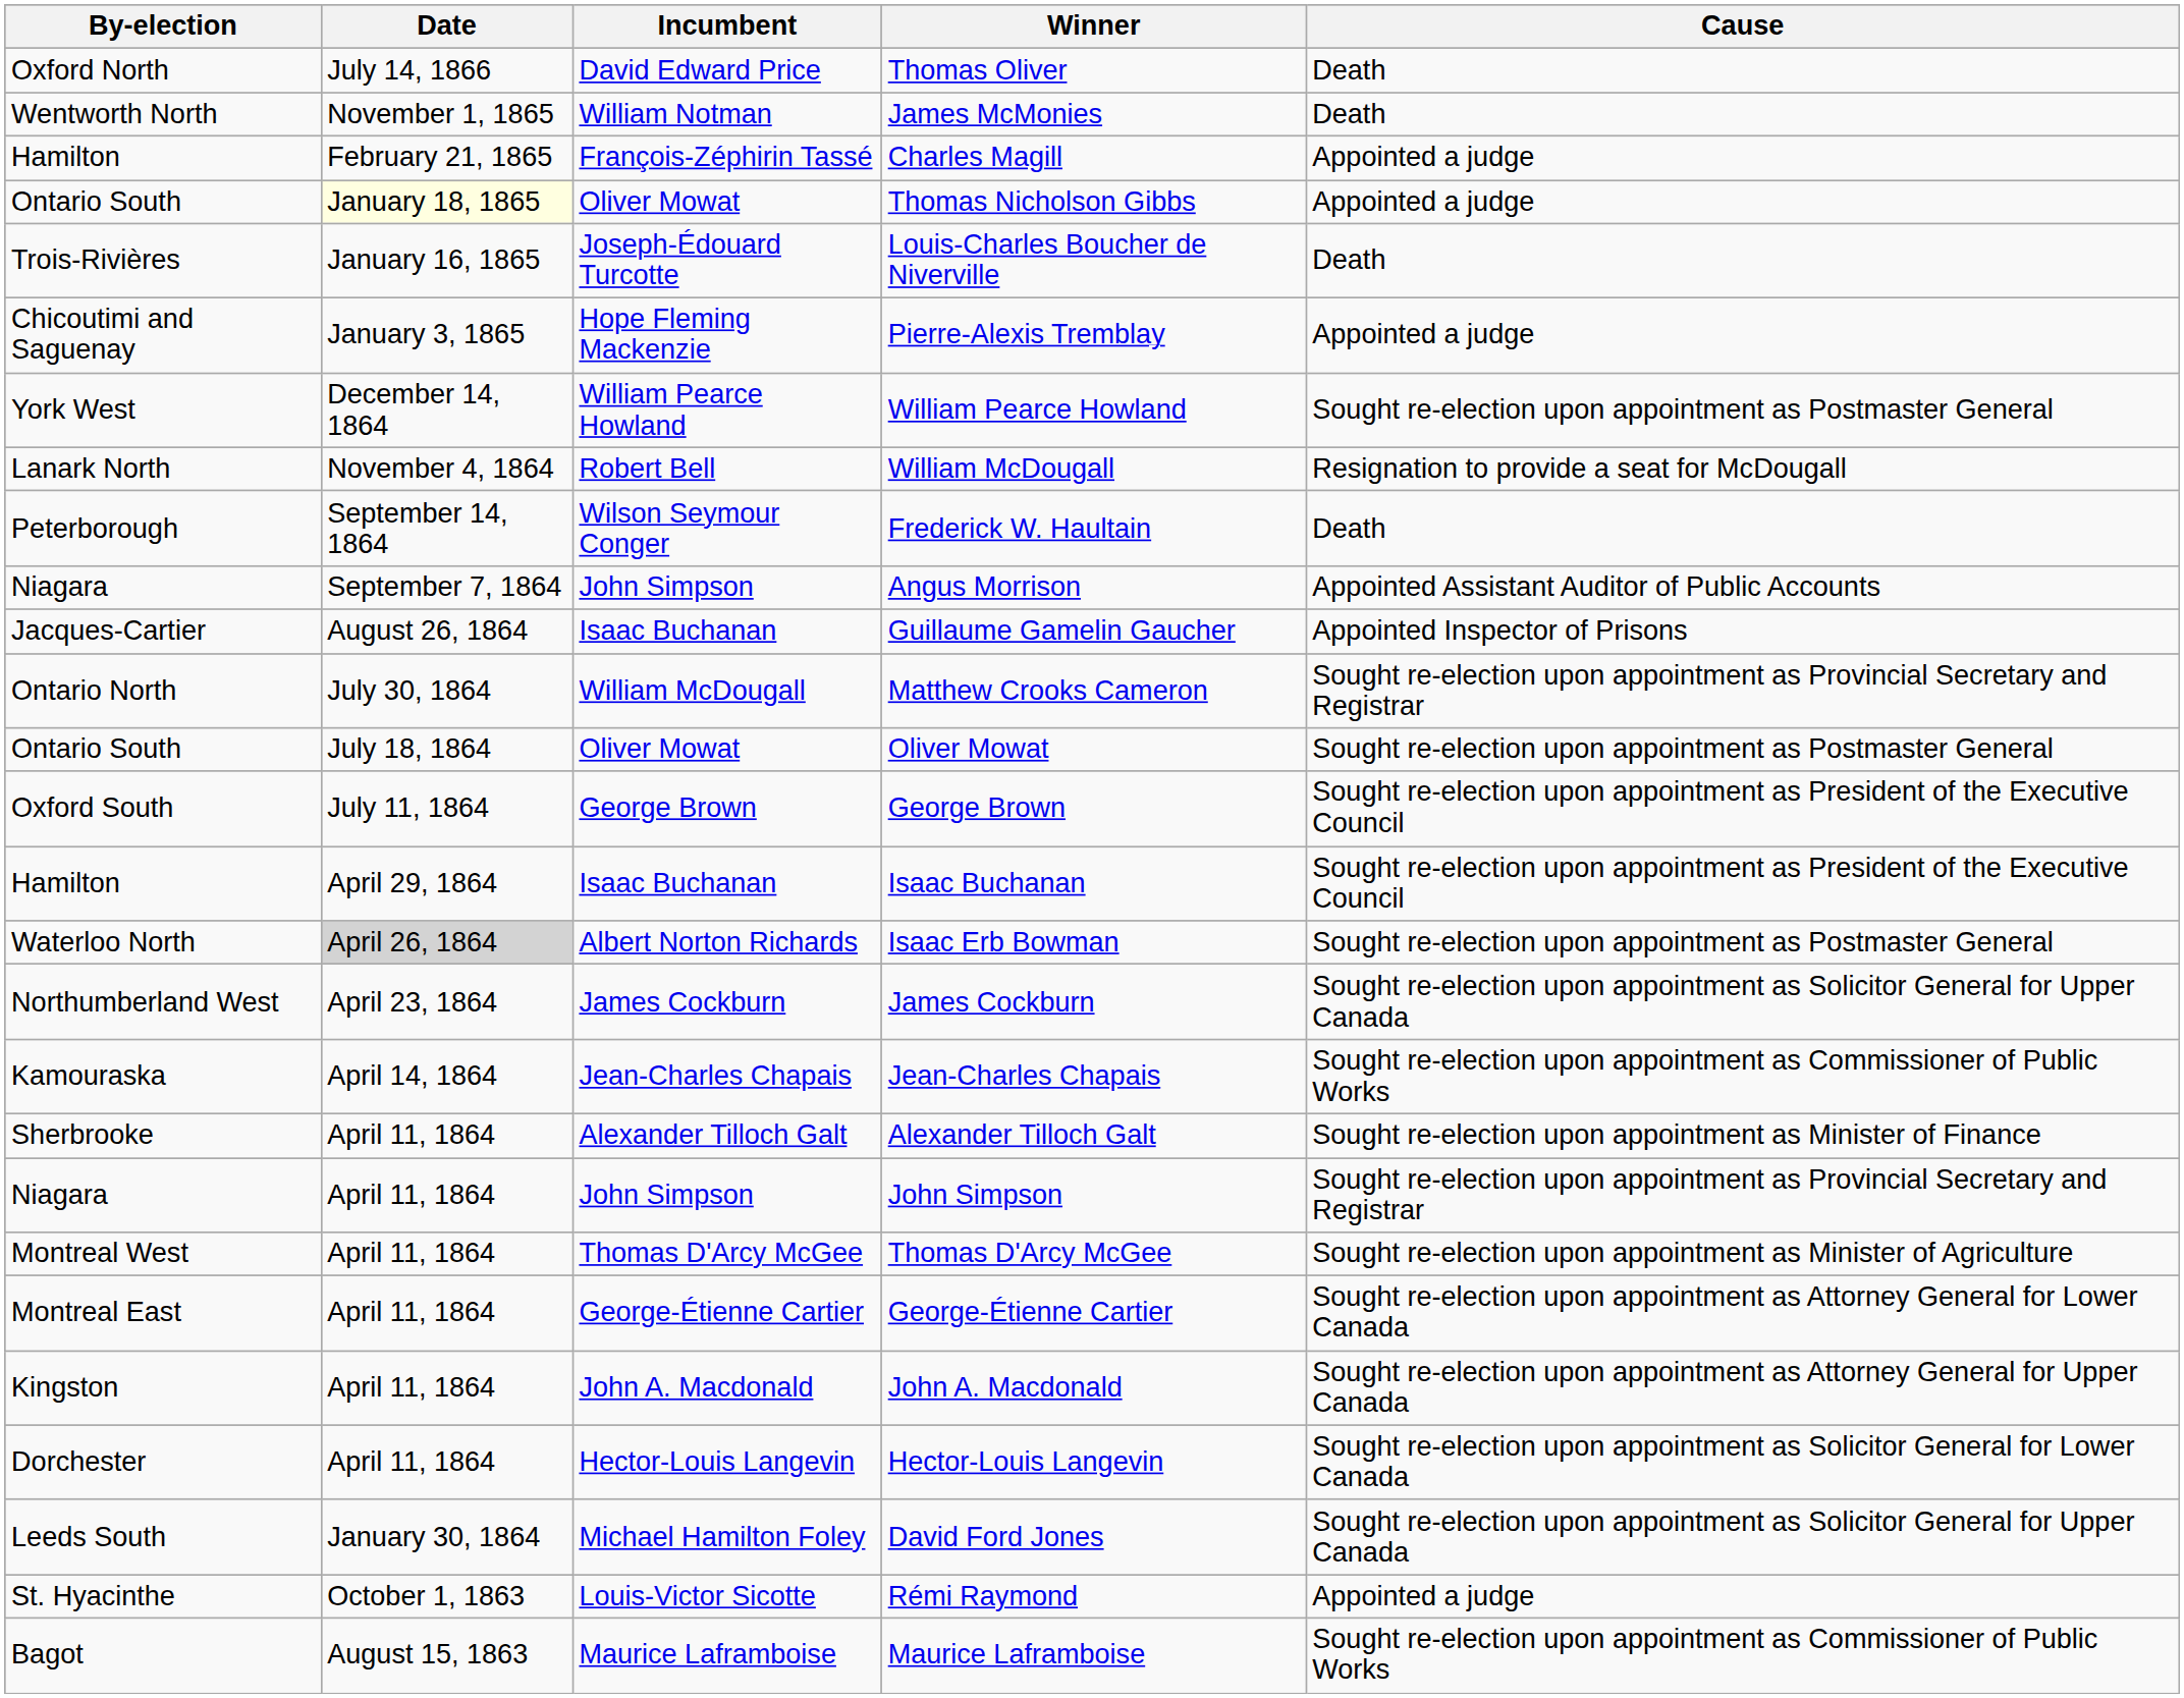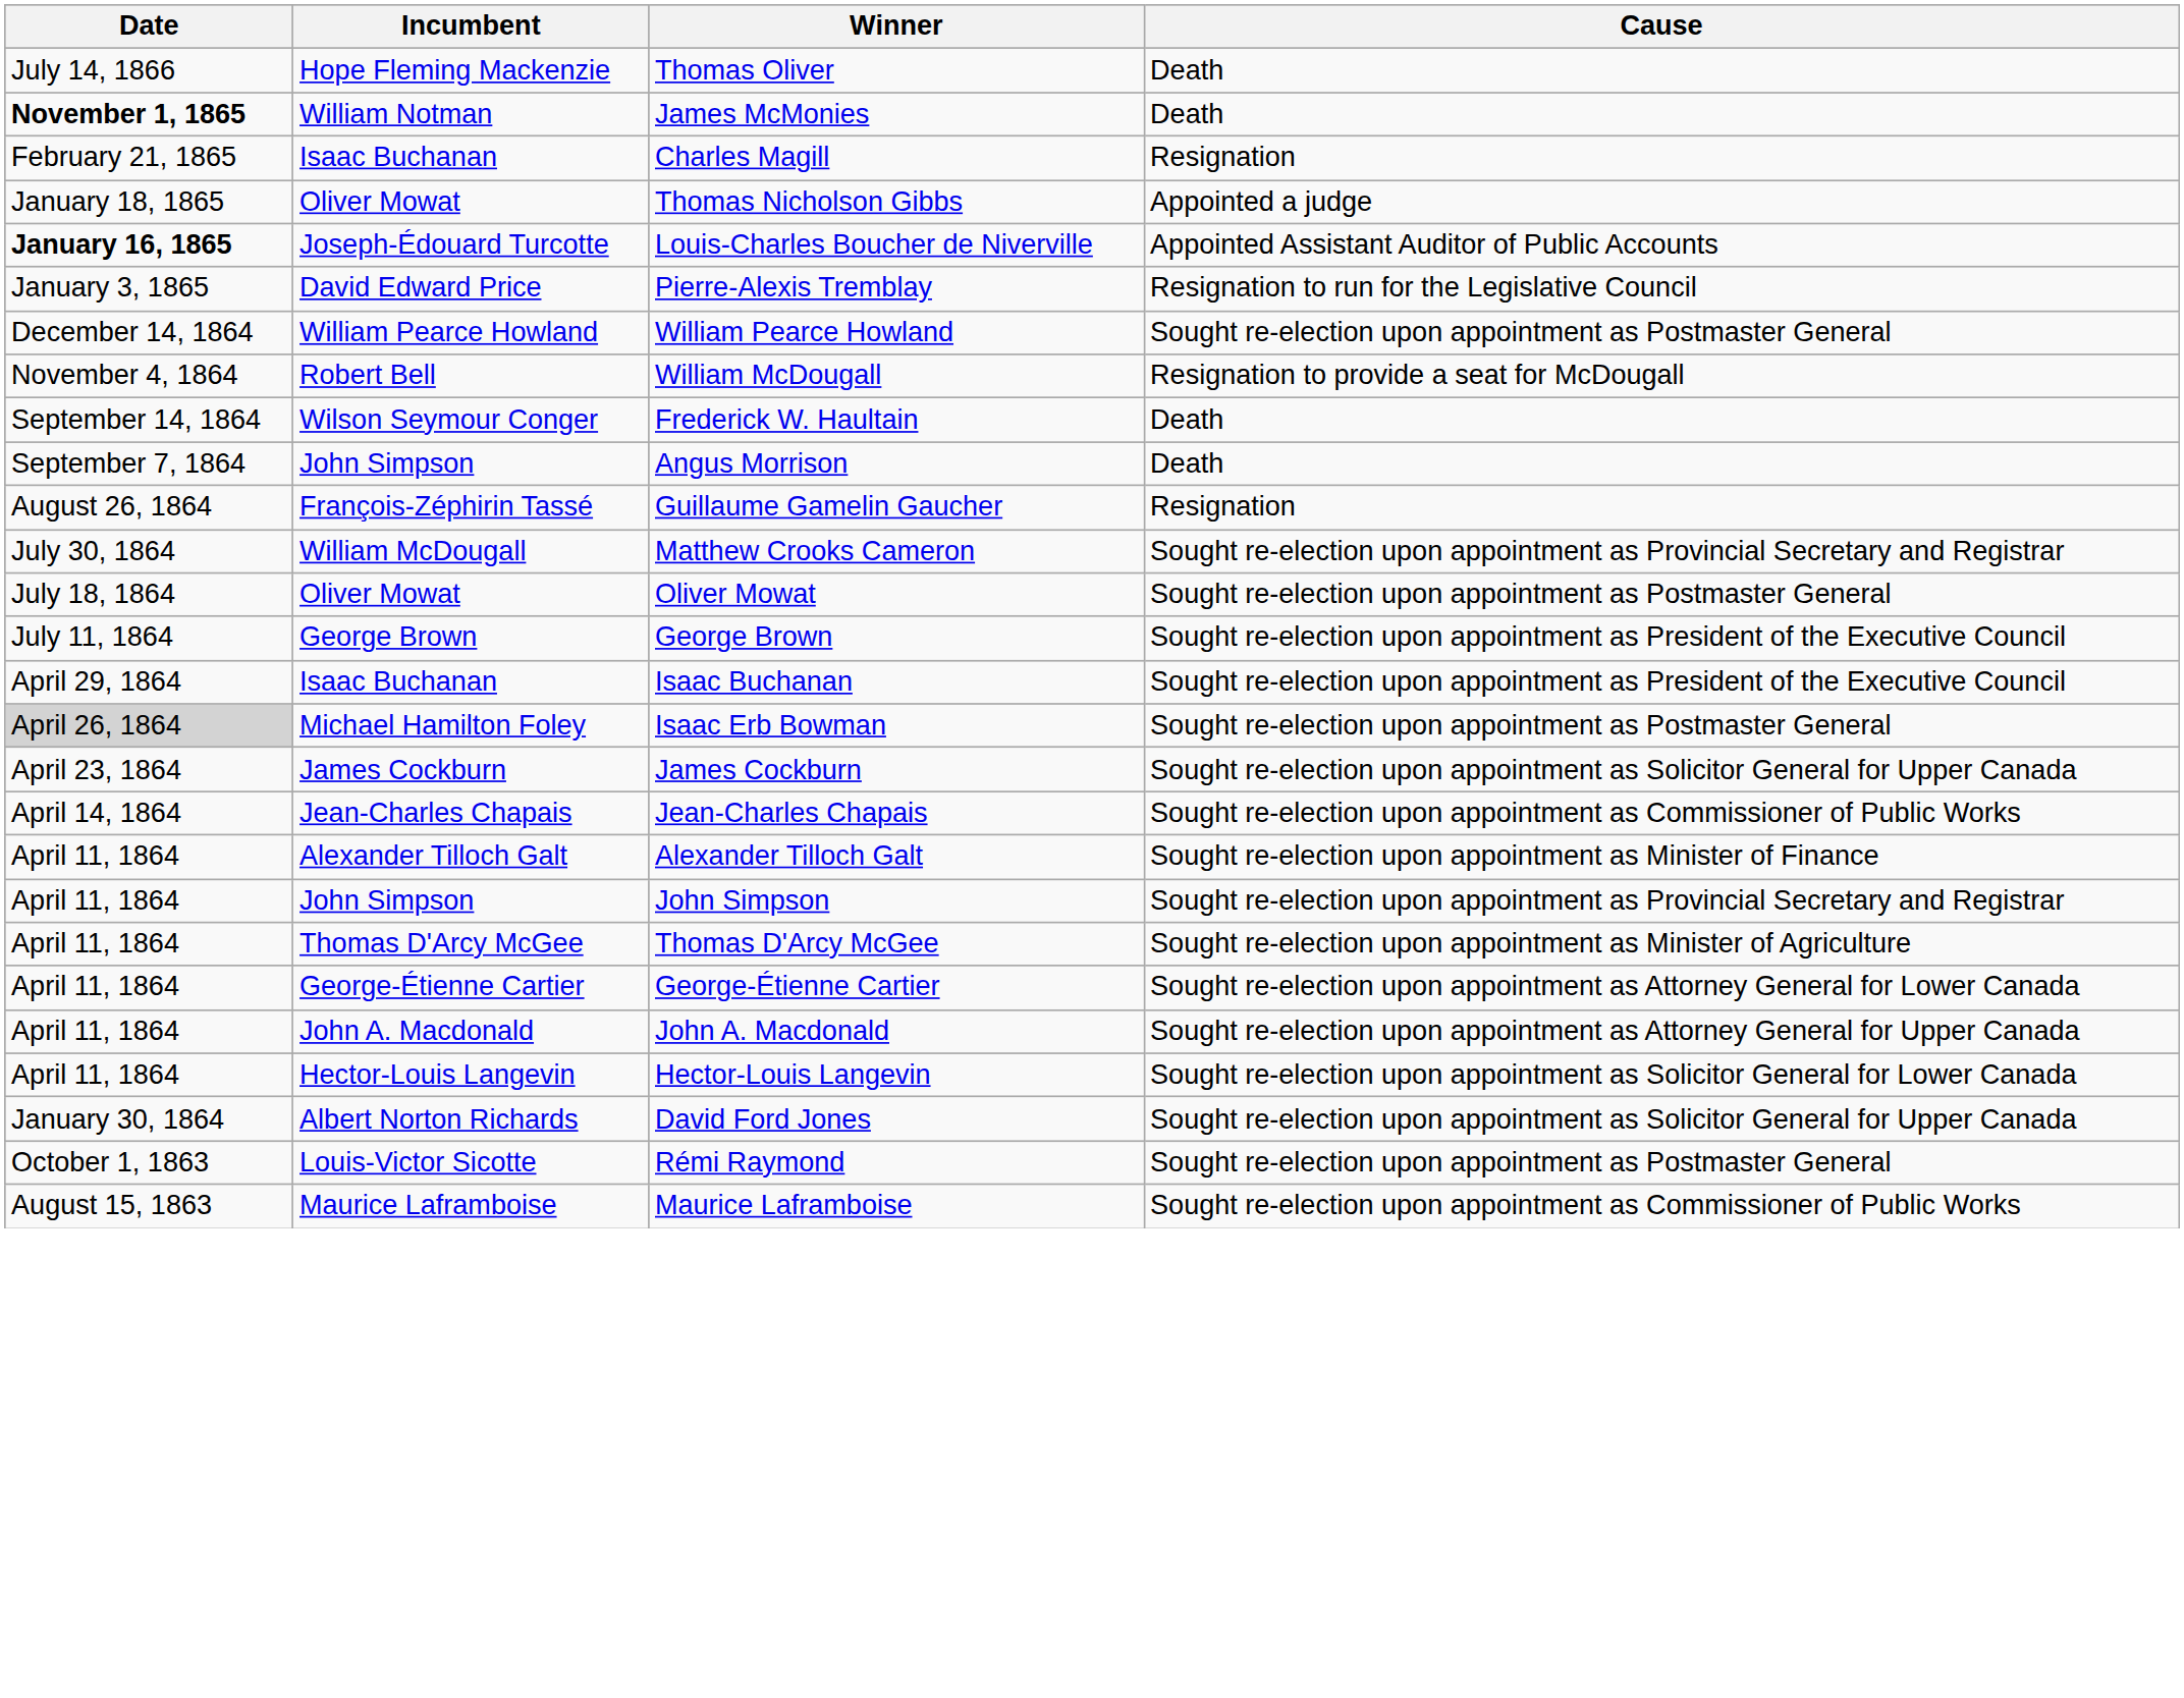- column: By-election | Oxford North | Wentworth North | Hamilton | Ontario South | Trois-Rivières | Chicoutimi and Saguenay | York West | Lanark North | Peterborough | Niagara | Jacques-Cartier | Ontario North | Ontario South | Oxford South | Hamilton | Waterloo North | Northumberland West | Kamouraska | Sherbrooke | Niagara | Montreal West | Montreal East | Kingston | Dorchester | Leeds South | St. Hyacinthe | Bagot
Thomas Oliver | Incumbent: David Edward Price -> Hope Fleming Mackenzie
James McMonies | Date: normal -> bold
Charles Magill | Incumbent: François-Zéphirin Tassé -> Isaac Buchanan
Charles Magill | Cause: Appointed a judge -> Resignation
Thomas Nicholson Gibbs | Date: lightyellow background -> no background
Louis-Charles Boucher de Niverville | Date: normal -> bold
Louis-Charles Boucher de Niverville | Cause: Death -> Appointed Assistant Auditor of Public Accounts
Pierre-Alexis Tremblay | Incumbent: Hope Fleming Mackenzie -> David Edward Price
Pierre-Alexis Tremblay | Cause: Appointed a judge -> Resignation to run for the Legislative Council
Angus Morrison | Cause: Appointed Assistant Auditor of Public Accounts -> Death
Guillaume Gamelin Gaucher | Incumbent: Isaac Buchanan -> François-Zéphirin Tassé
Guillaume Gamelin Gaucher | Cause: Appointed Inspector of Prisons -> Resignation
Isaac Erb Bowman | Incumbent: Albert Norton Richards -> Michael Hamilton Foley
David Ford Jones | Incumbent: Michael Hamilton Foley -> Albert Norton Richards
Rémi Raymond | Cause: Appointed a judge -> Sought re-election upon appointment as Postmaster General
